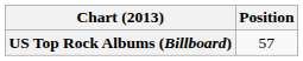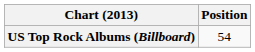US Top Rock Albums (Billboard) | Position: 57 -> 54
